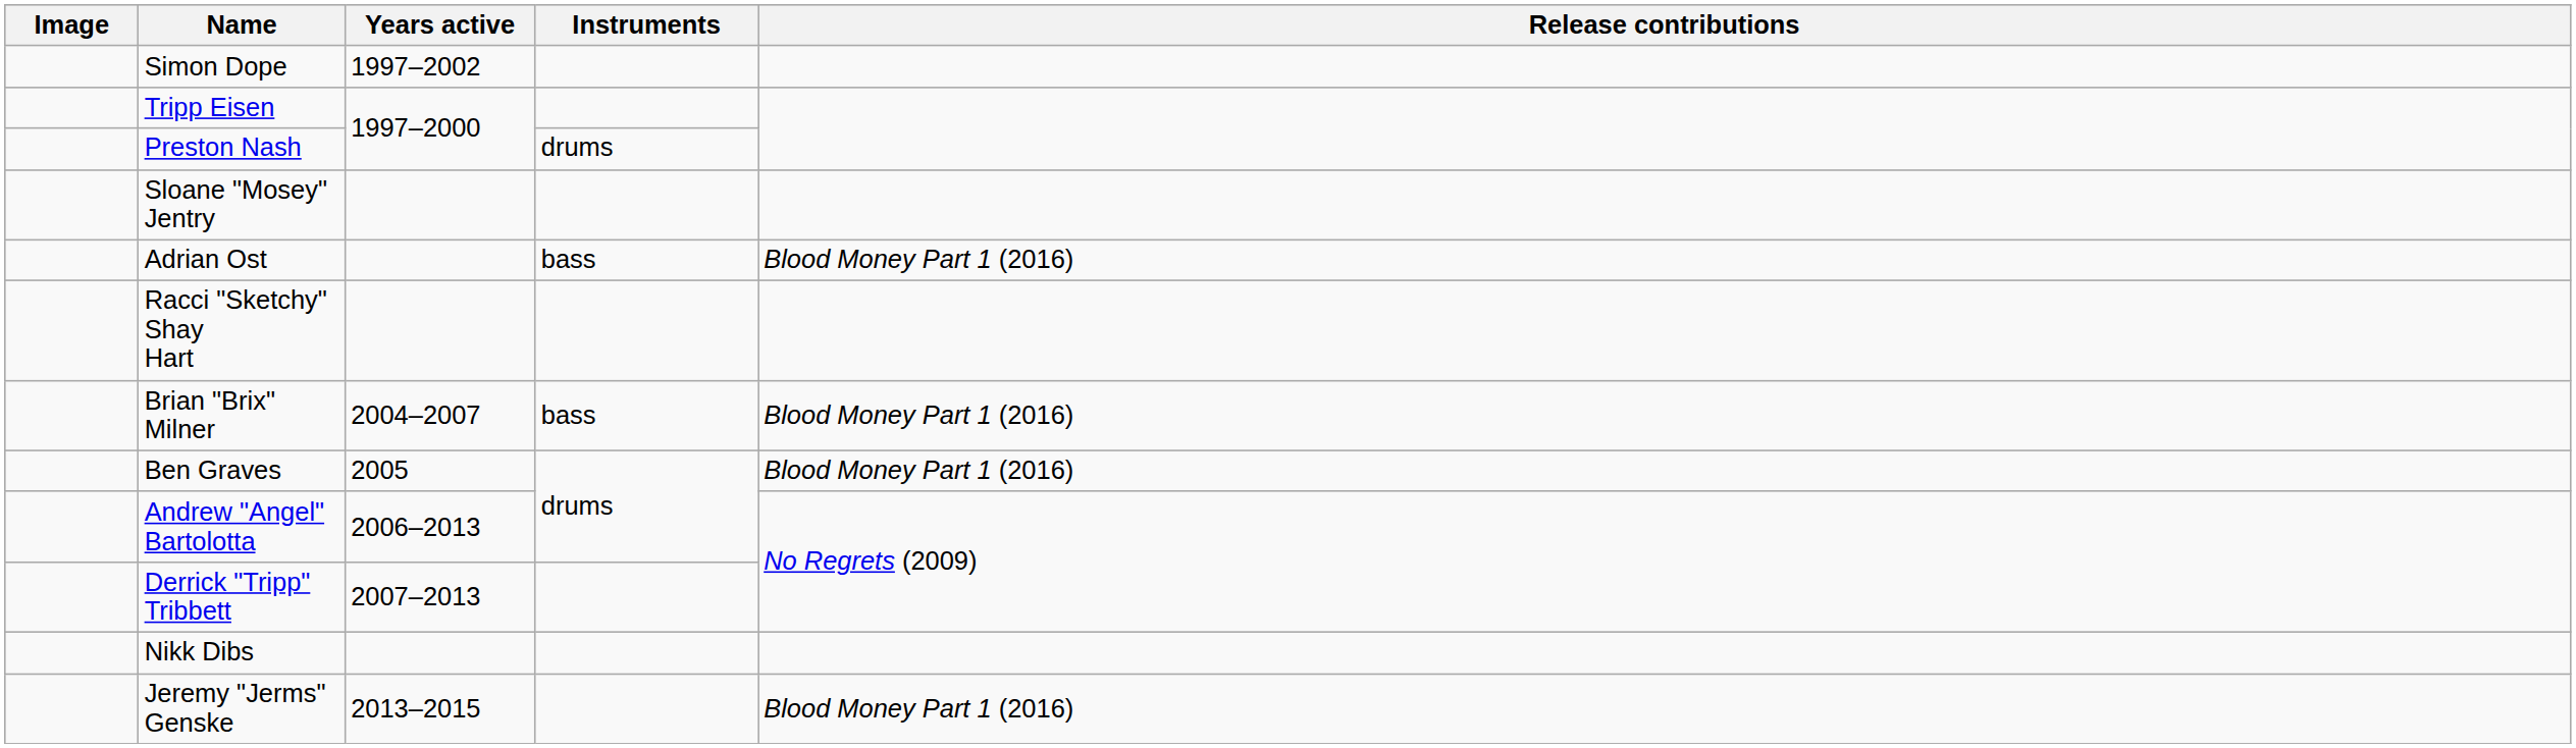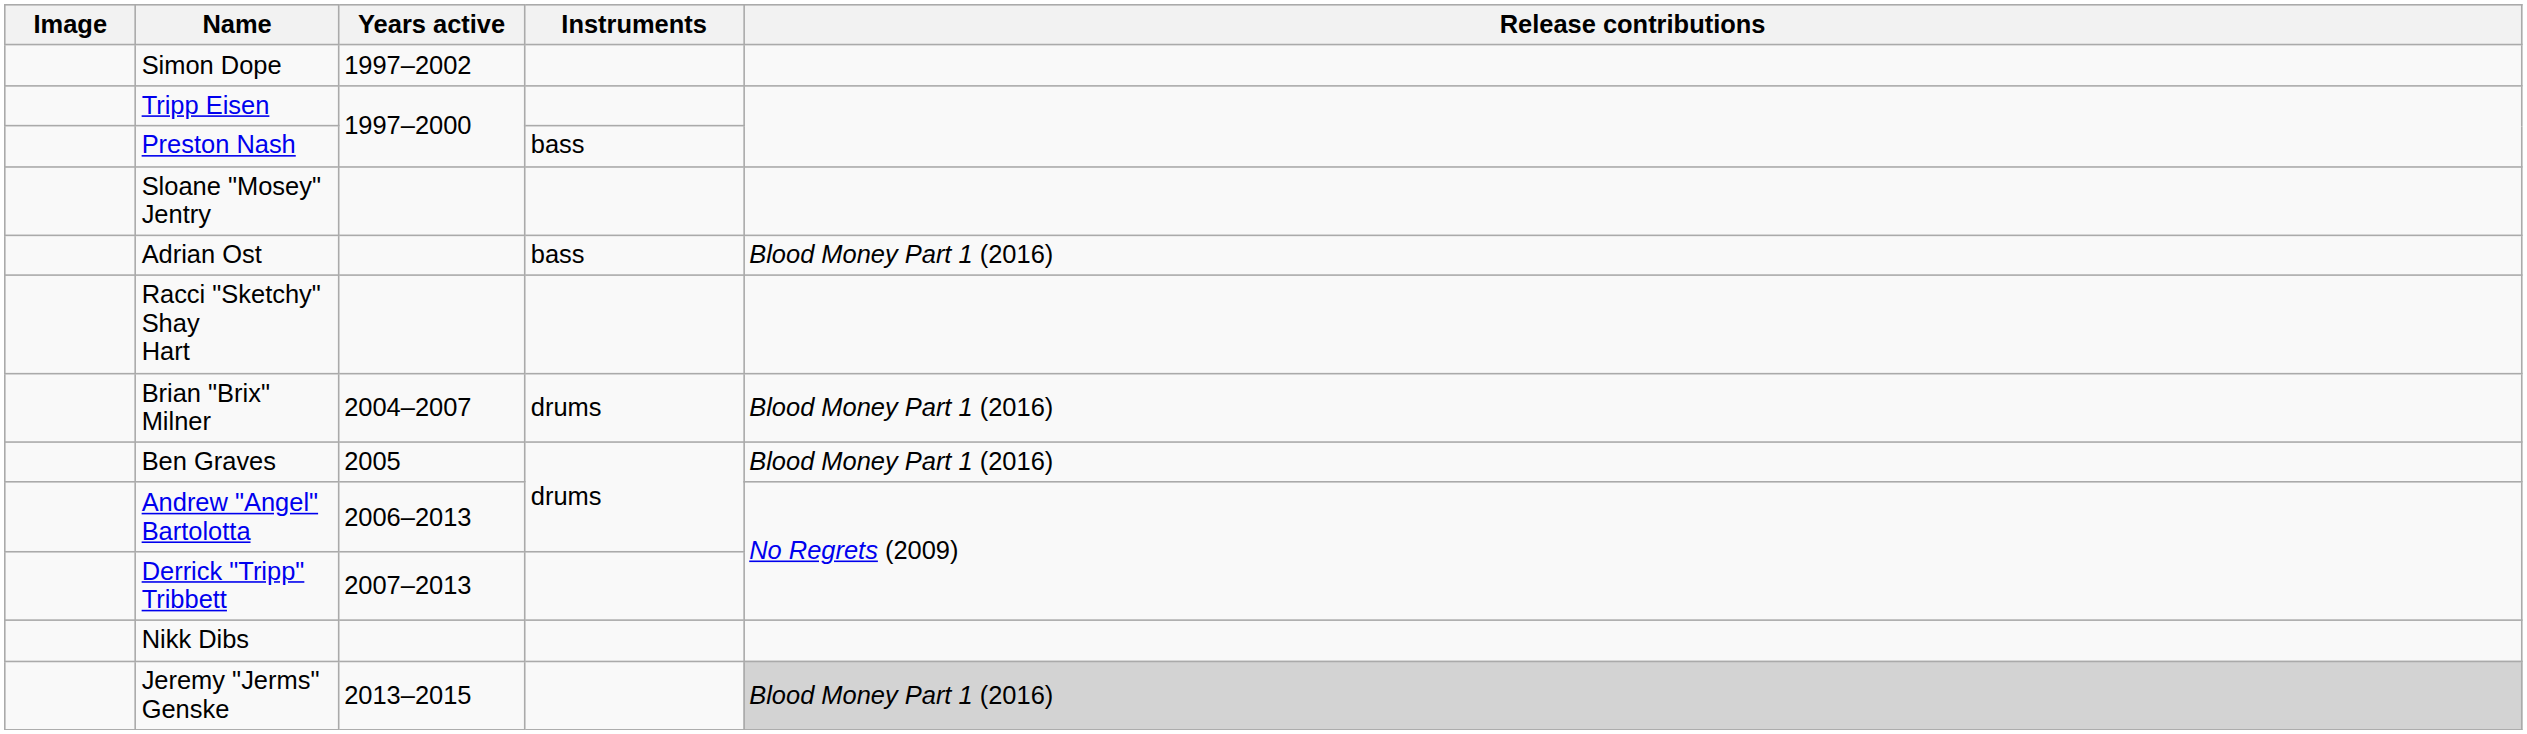Preston Nash | Instruments: drums -> bass
Brian "Brix" Milner | Instruments: bass -> drums
Jeremy "Jerms" Genske | Release contributions: no background -> lightgrey background
